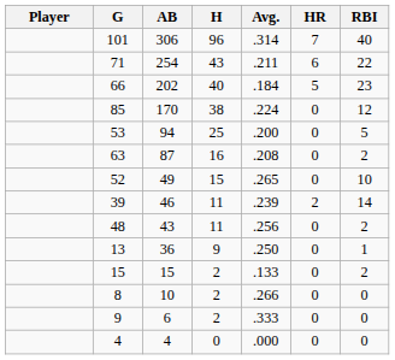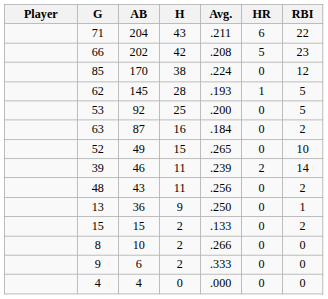- row: 101 | 306 | 96 | .314 | 7 | 40
71 | AB: 254 -> 204
66 | H: 40 -> 42
66 | Avg.: .184 -> .208
+ row: 62 | 145 | 28 | .193 | 1 | 5
53 | AB: 94 -> 92
63 | Avg.: .208 -> .184
